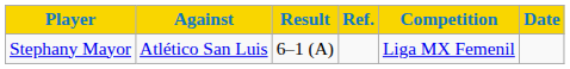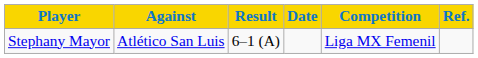columns swapped: Date <-> Ref.
